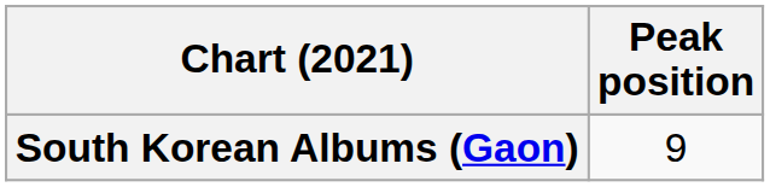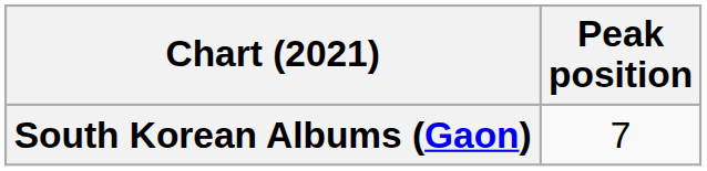South Korean Albums (Gaon) | Peak position: 9 -> 7
